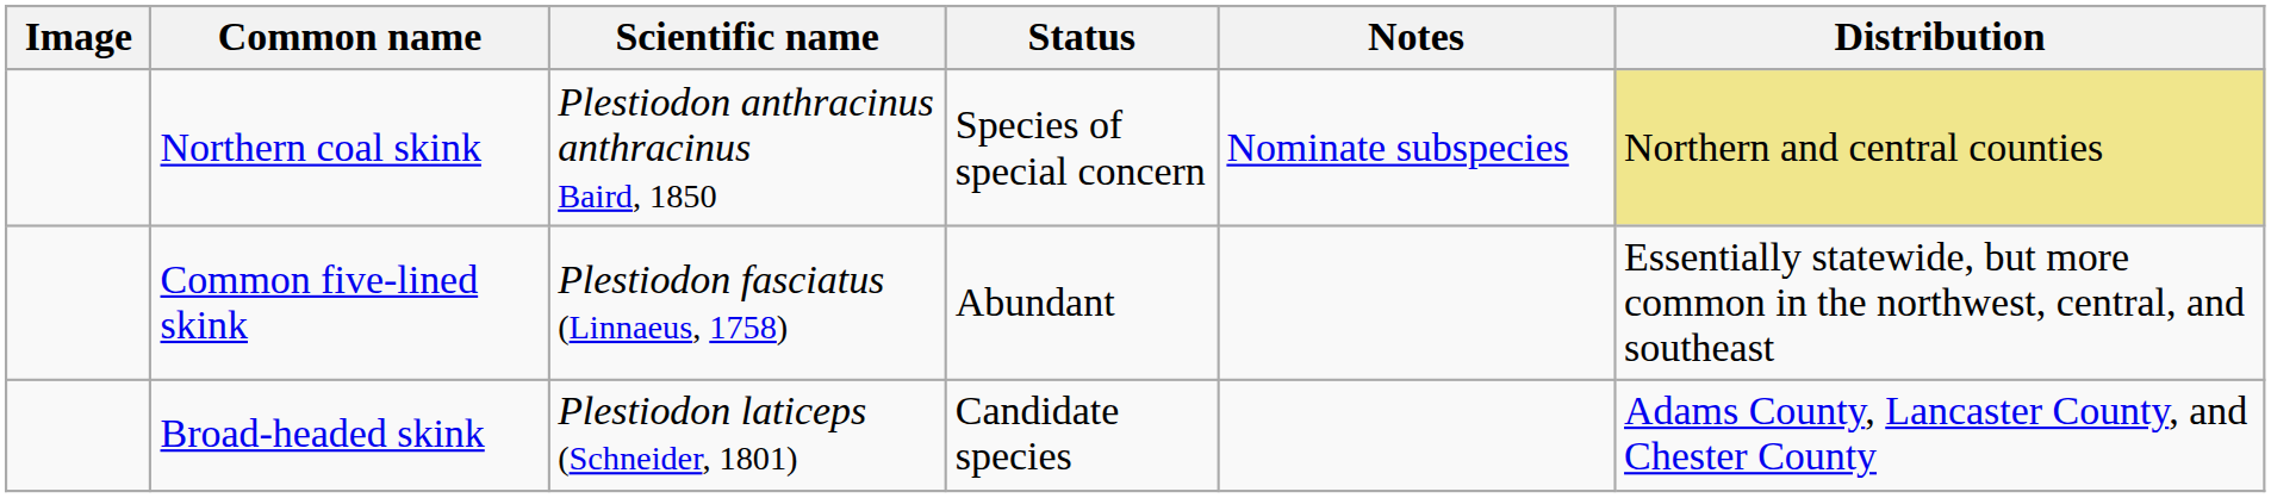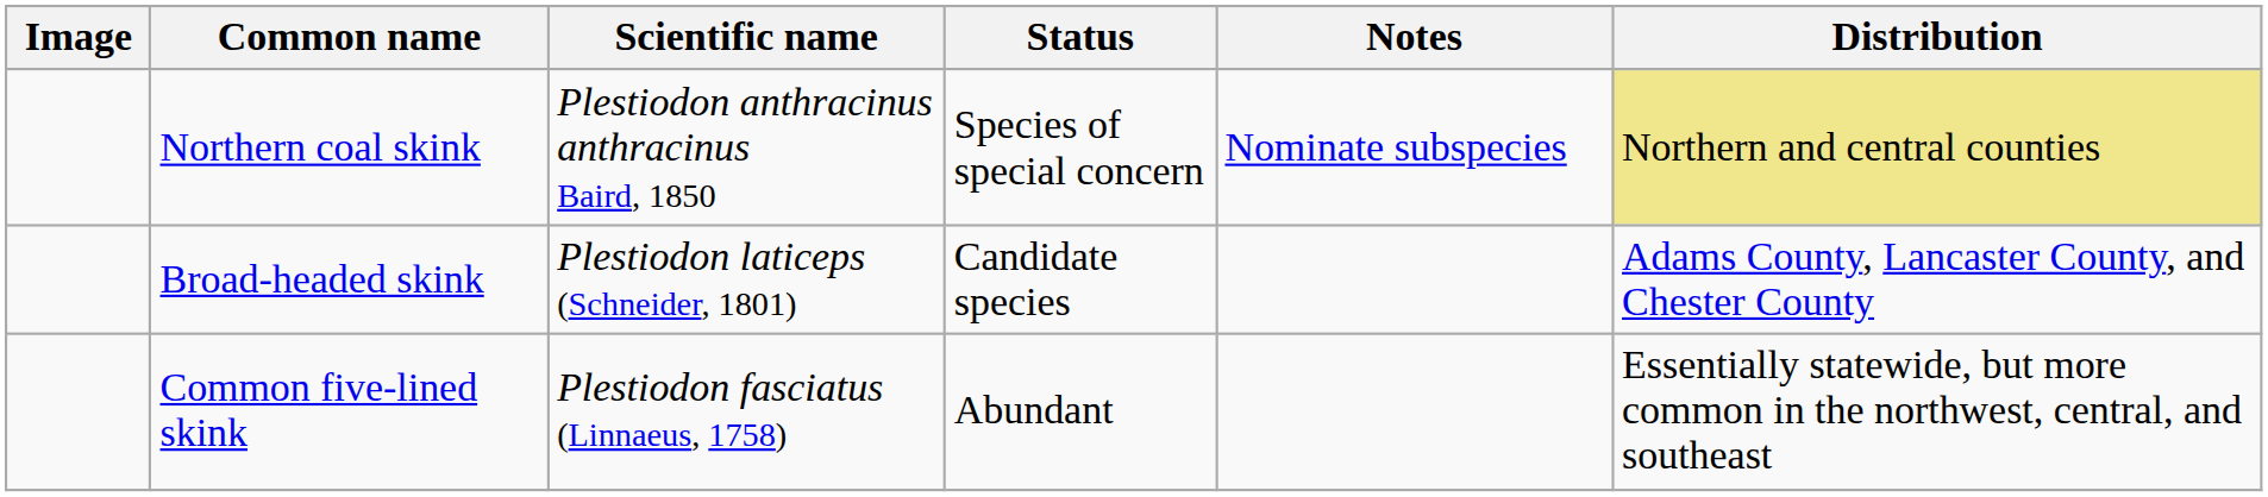rows swapped: Common five-lined skink <-> Broad-headed skink
